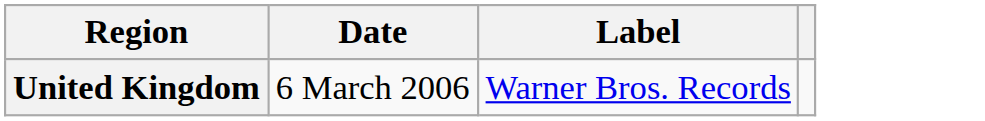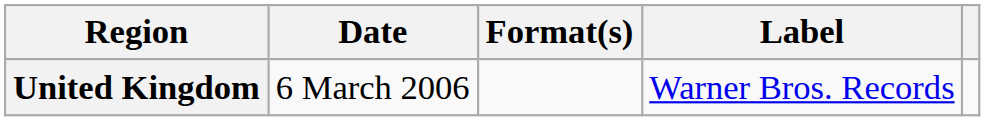+ column: Format(s)
